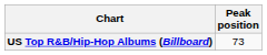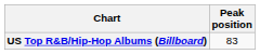US Top R&B/Hip-Hop Albums (Billboard) | Peak position: 73 -> 83
